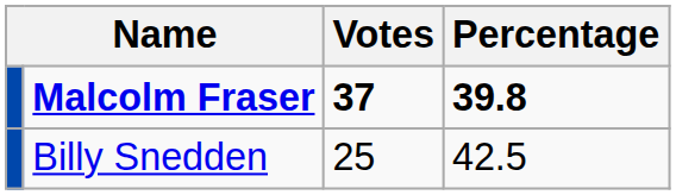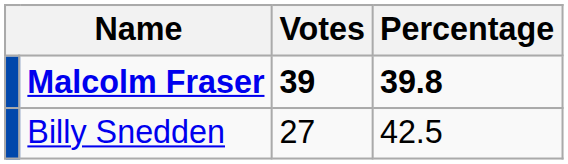Malcolm Fraser | Votes: 37 -> 39
Billy Snedden | Votes: 25 -> 27
